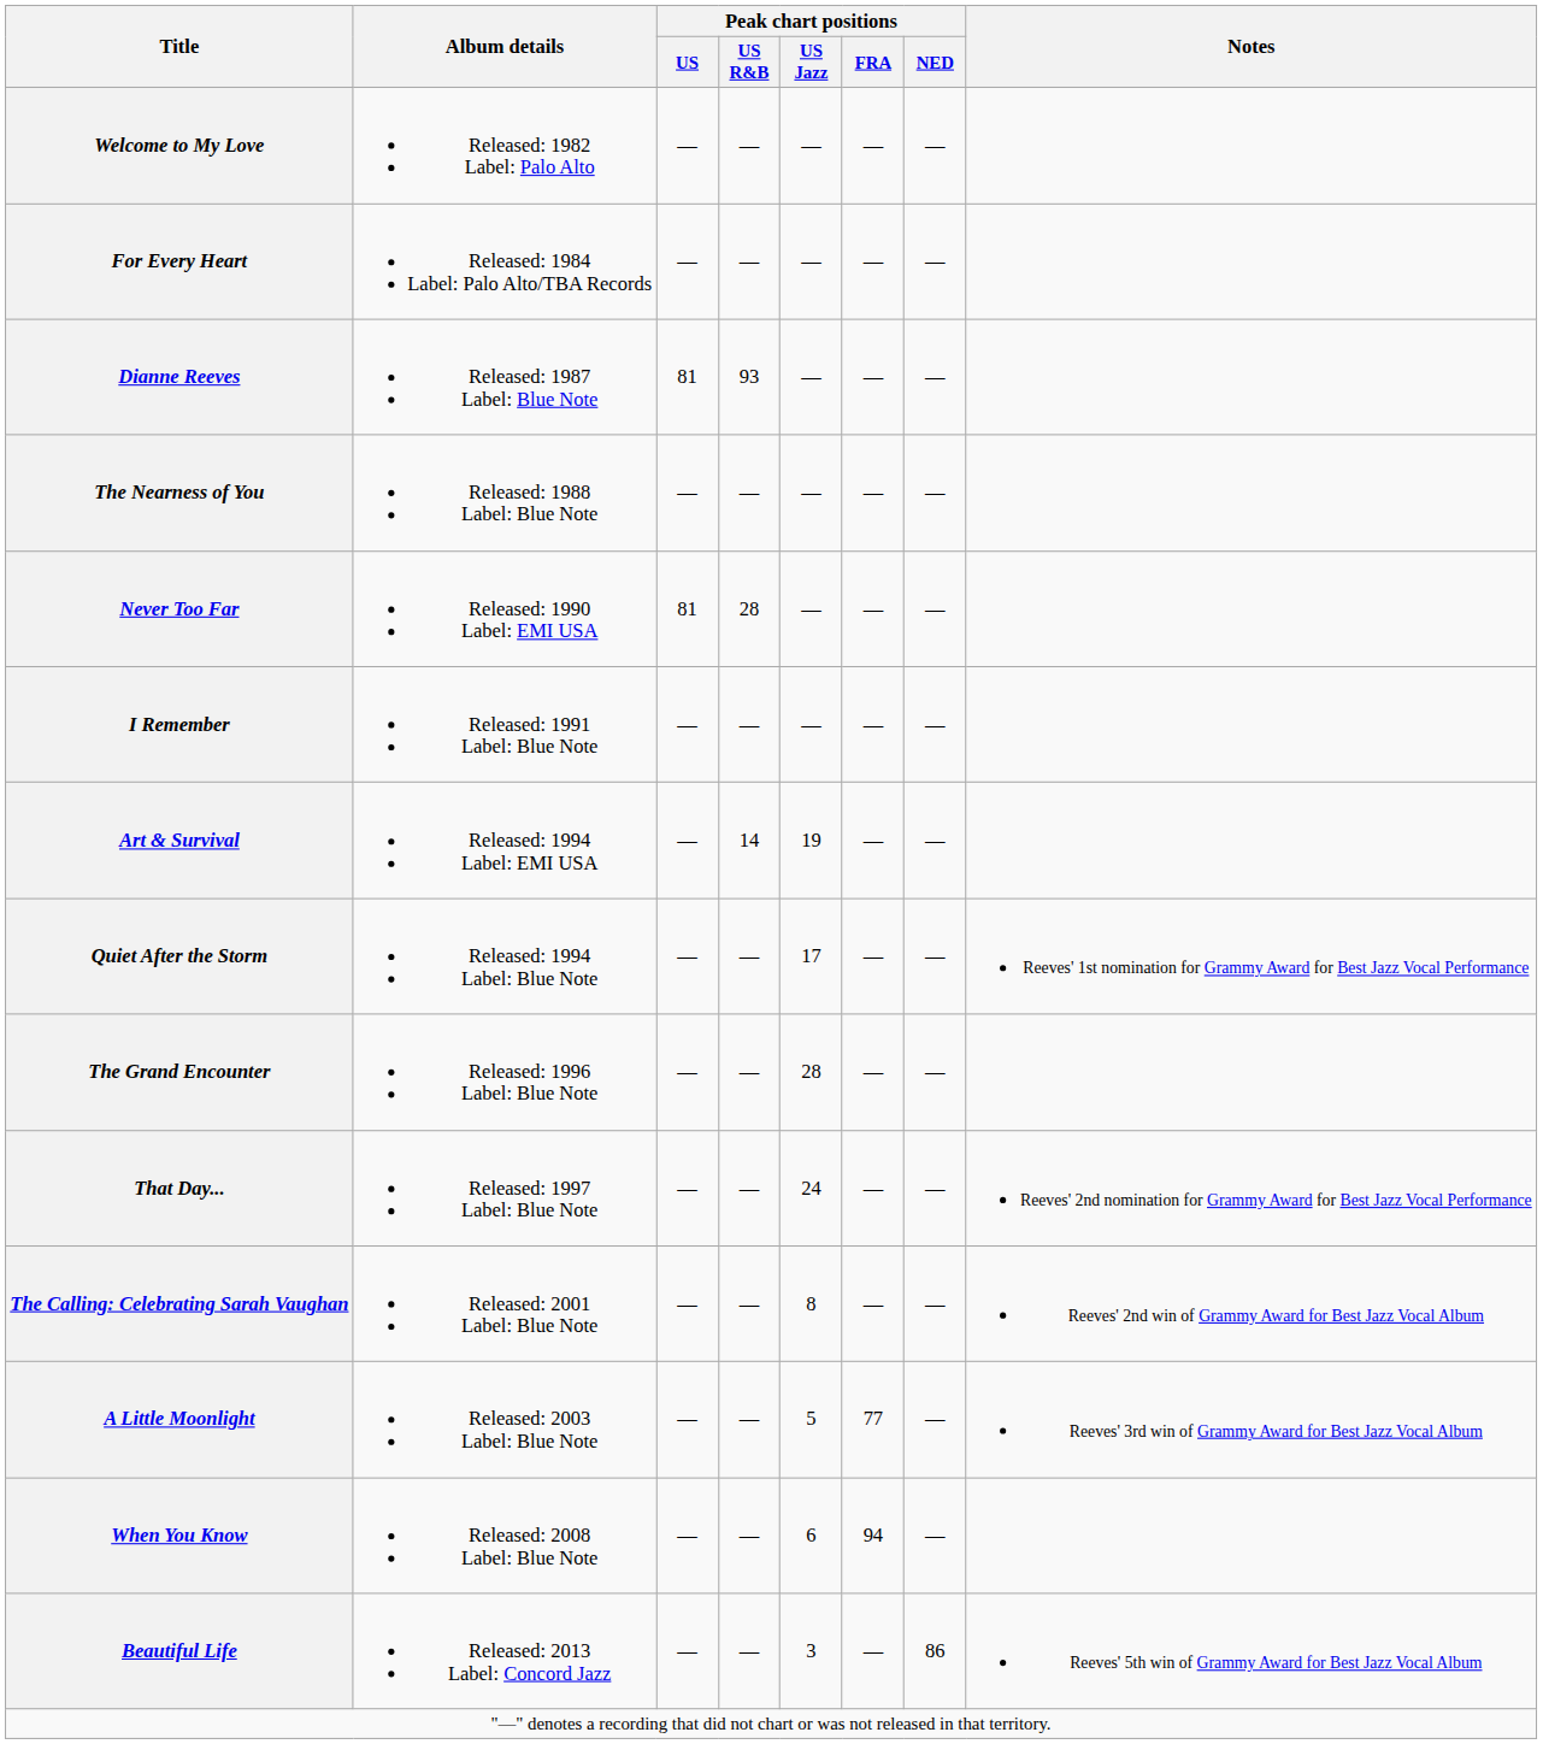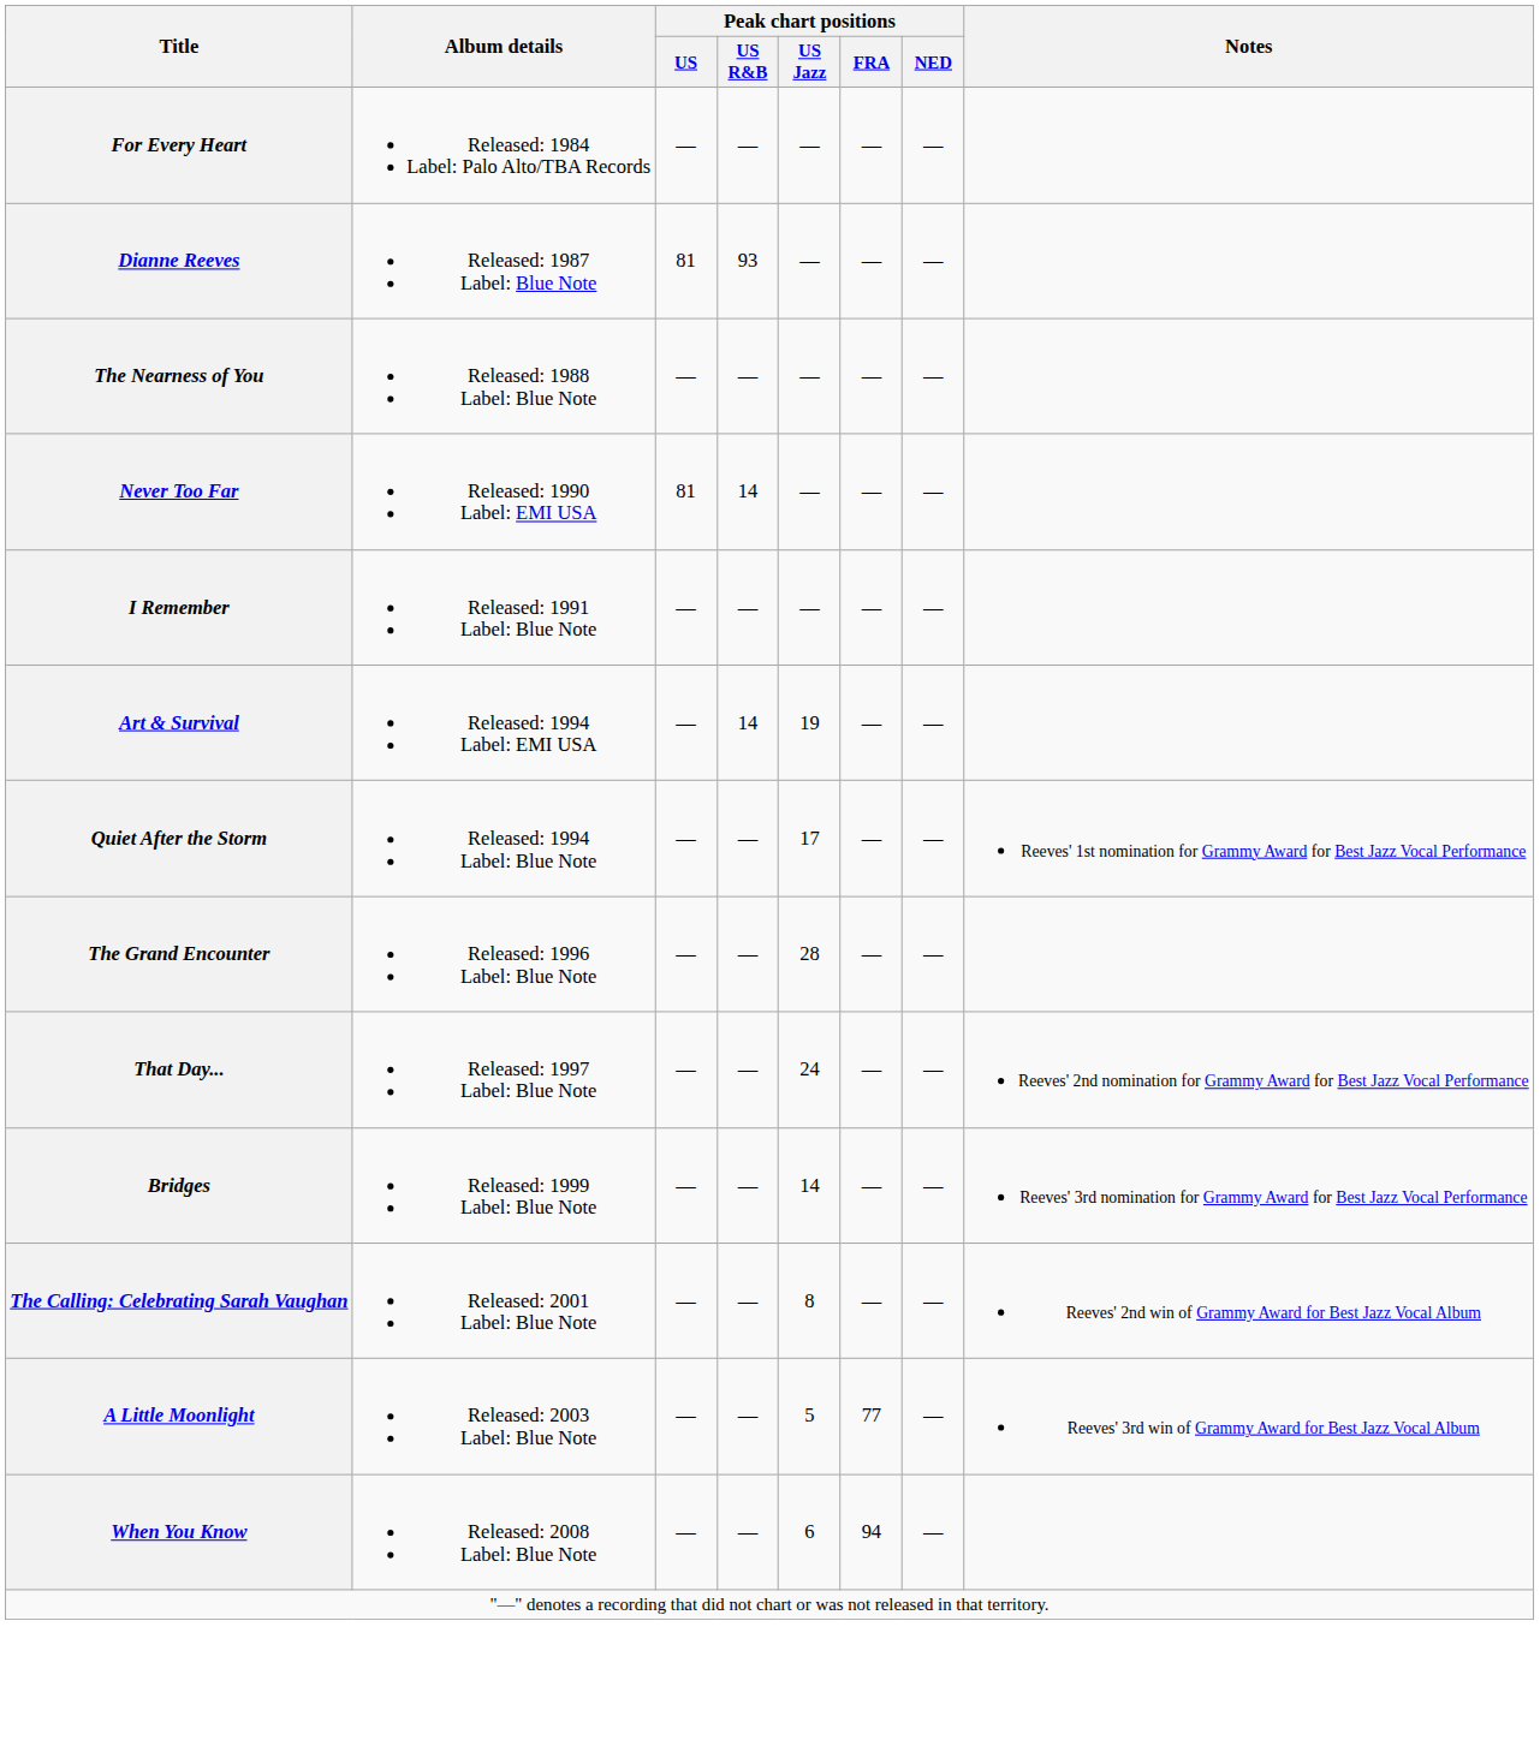- row: Welcome to My Love | Released: 1982 Label: Palo Alto | — | — | — | — | —
Never Too Far | Peak chart positions / US R&B: 28 -> 14
+ row: Bridges | Released: 1999 Label: Blue Note | — | — | 14 | — | — | Reeves' 3rd nomination for Grammy Award for Best Jazz Vocal Performance
- row: Beautiful Life | Released: 2013 Label: Concord Jazz | — | — | 3 | — | 86 | Reeves' 5th win of Grammy Award for Best Jazz Vocal Album
